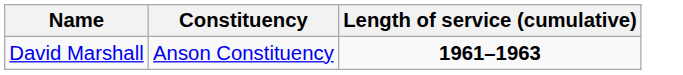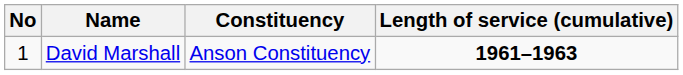+ column: No | 1
